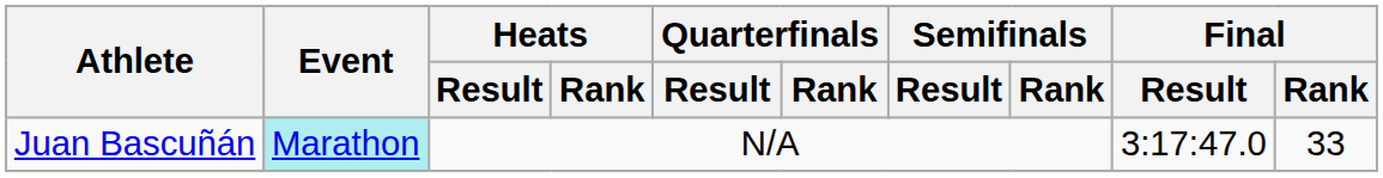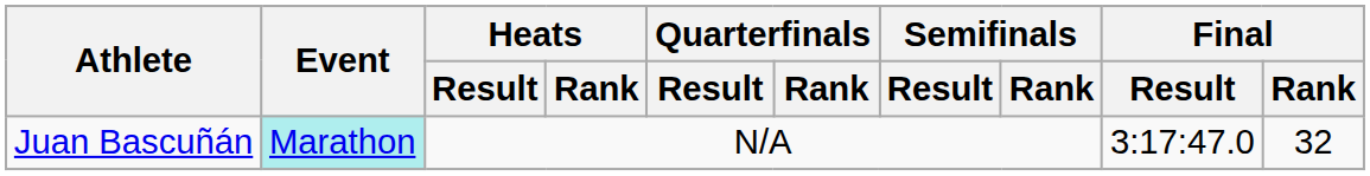Juan Bascuñán | Final / Rank: 33 -> 32
